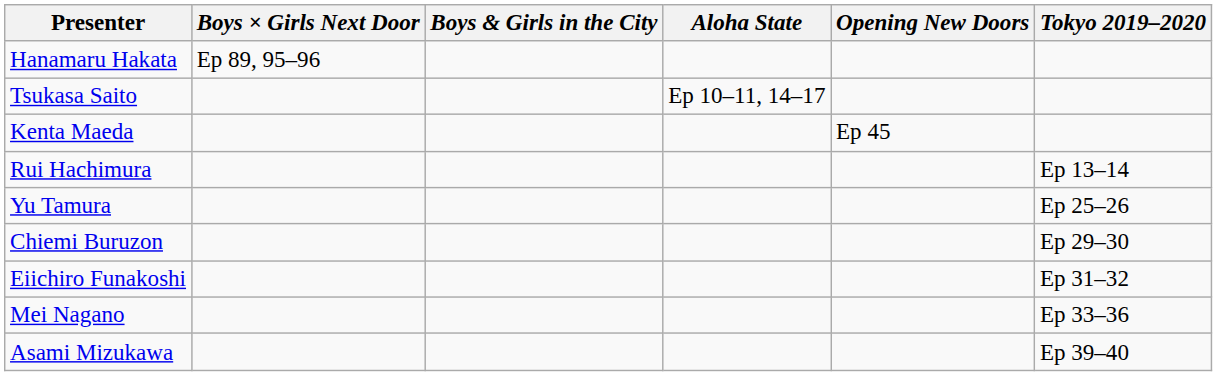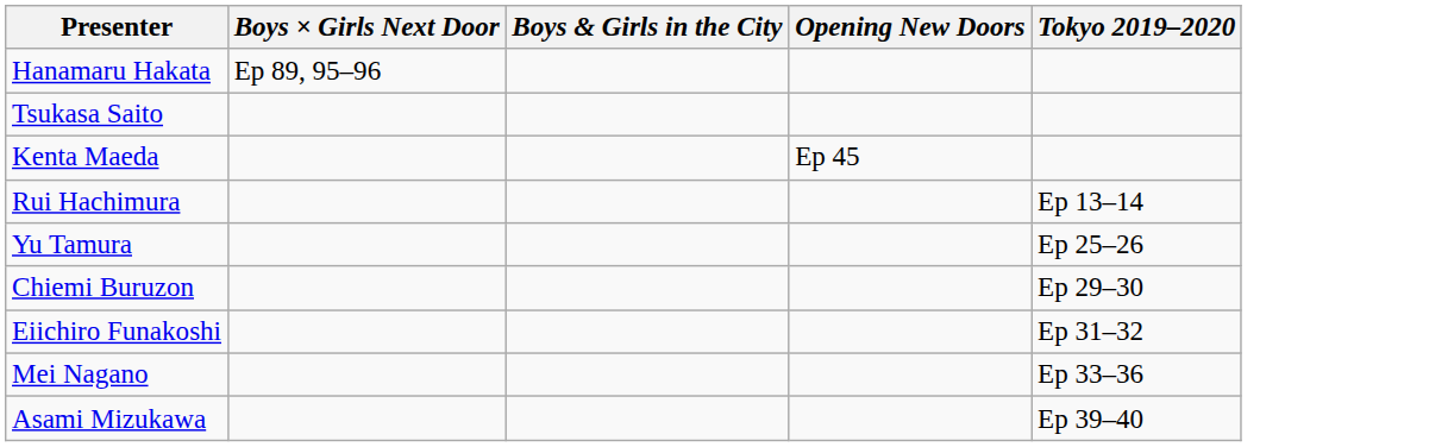- column: Aloha State | Ep 10–11, 14–17
